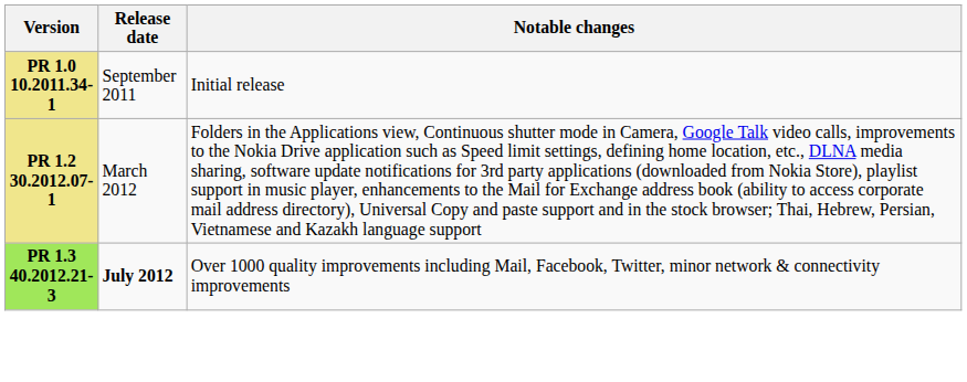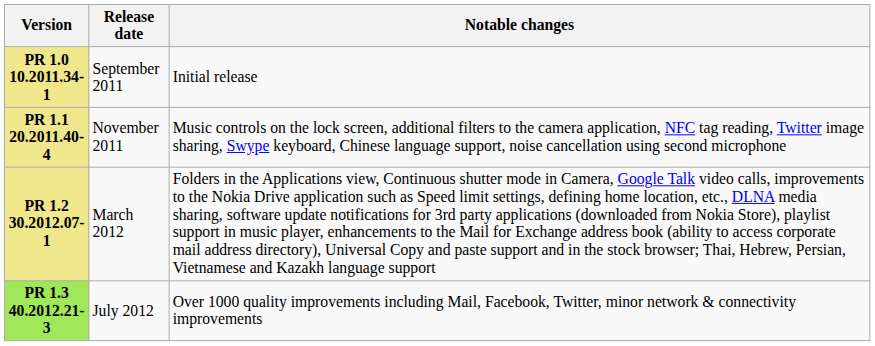+ row: PR 1.1 20.2011.40-4 | November 2011 | Music controls on the lock screen, additional filters to the camera application, NFC tag reading, Twitter image sharing, Swype keyboard, Chinese language support, noise cancellation using second microphone
PR 1.3 40.2012.21-3 | Release date: bold -> normal
